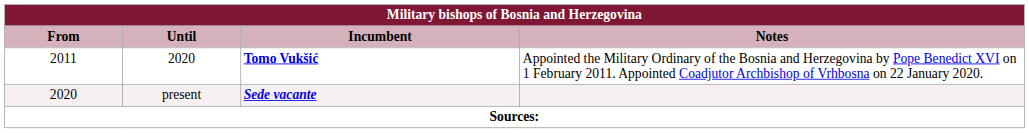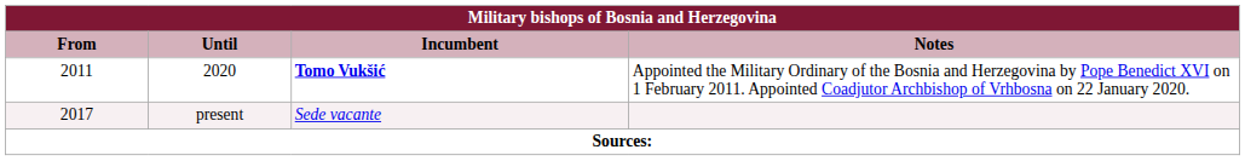present | Military bishops of Bosnia and Herzegovina / From: 2020 -> 2017
present | Military bishops of Bosnia and Herzegovina / Incumbent: bold -> normal
